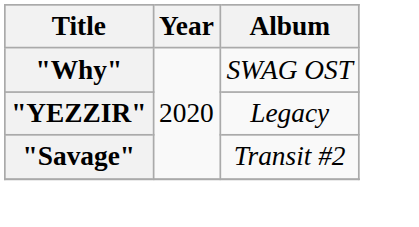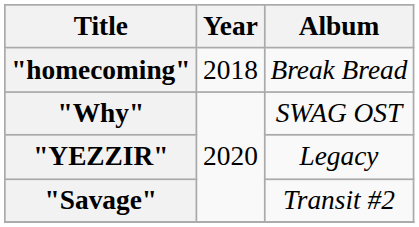+ row: "homecoming" | 2018 | Break Bread
